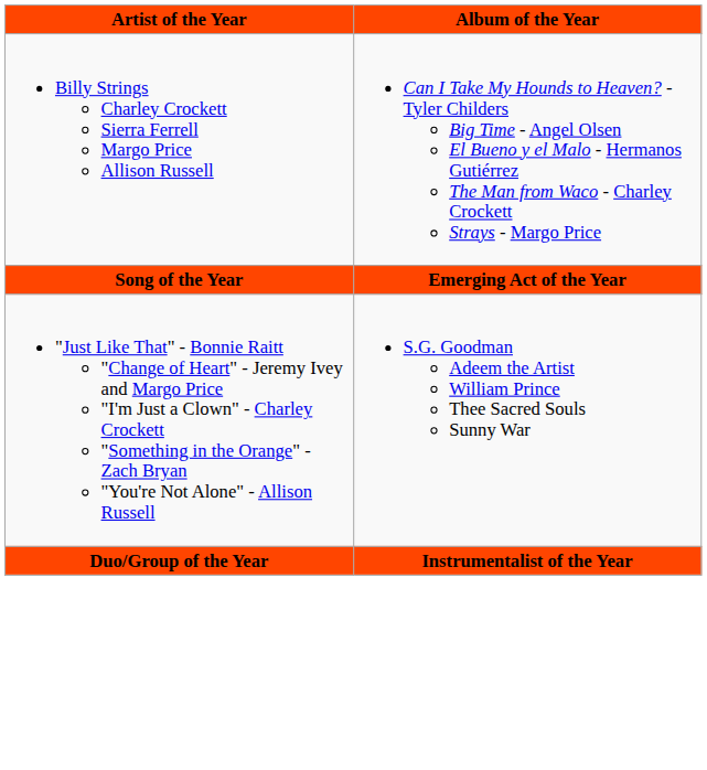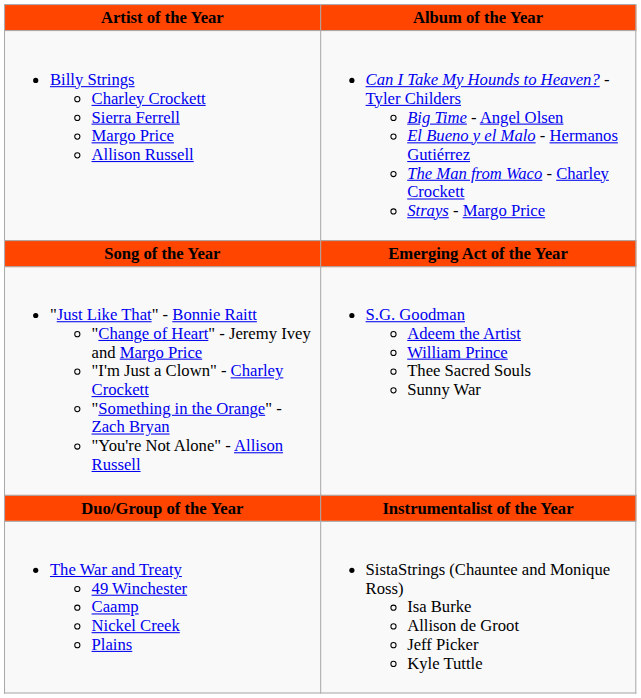+ row: The War and Treaty 49 Winchester Caamp Nickel Creek Plains | SistaStrings (Chauntee and Monique Ross) Isa Burke Allison de Groot Jeff Picker Kyle Tuttle
